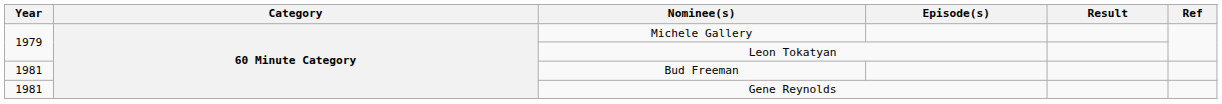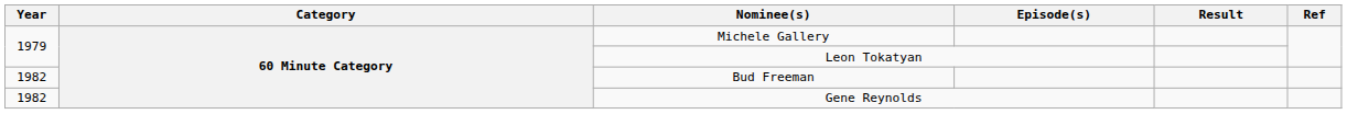Bud Freeman | Year: 1981 -> 1982
Gene Reynolds | Year: 1981 -> 1982
